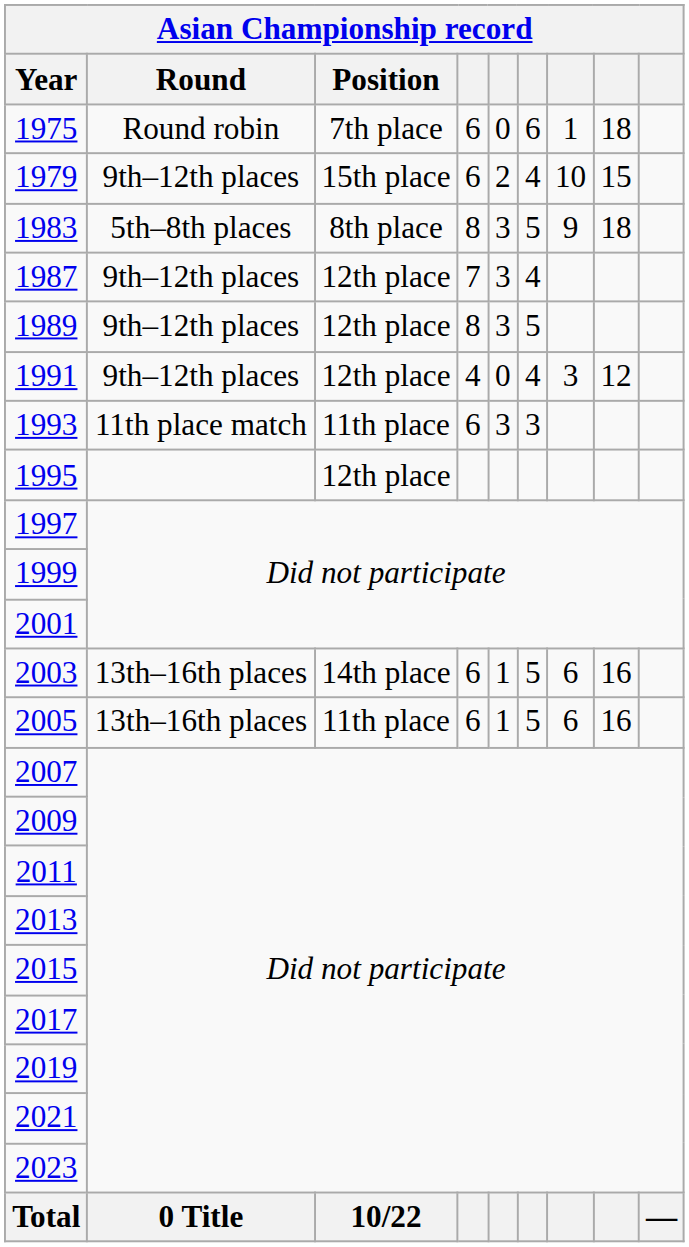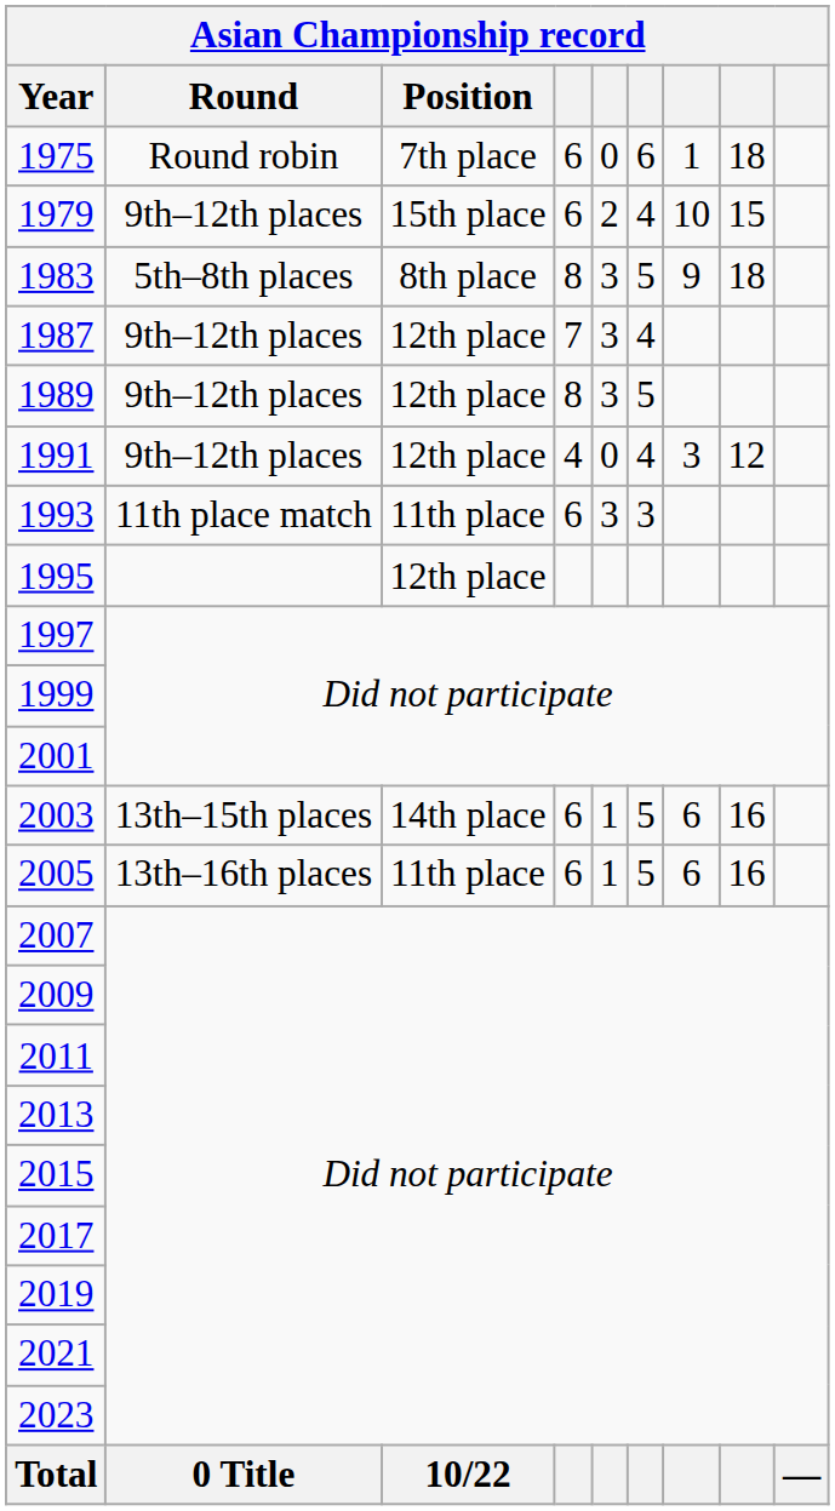2003 | Round: 13th–16th places -> 13th–15th places
